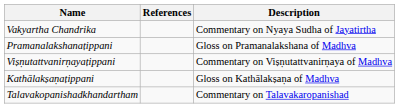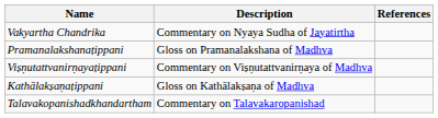columns swapped: Description <-> References
